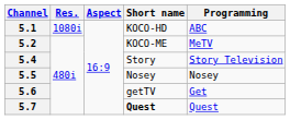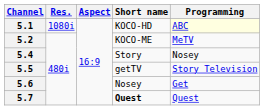5.1 | Programming: no background -> lightyellow background
5.4 | Programming: Story Television -> Nosey
5.5 | Short name: Nosey -> getTV
5.5 | Programming: Nosey -> Story Television
5.6 | Short name: getTV -> Nosey
